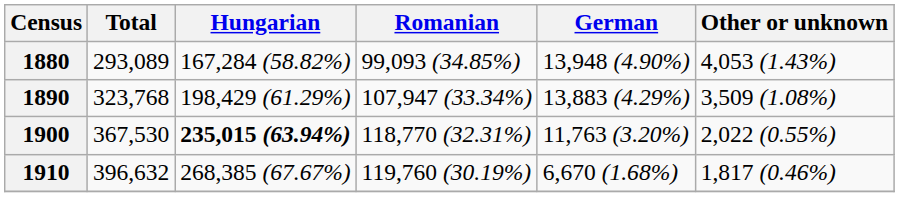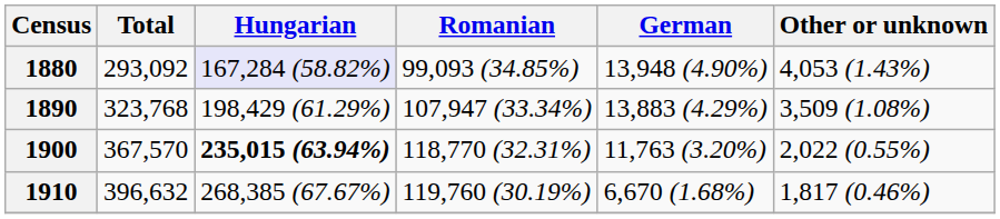1880 | Total: 293,089 -> 293,092
1880 | Hungarian: no background -> lavender background
1900 | Total: 367,530 -> 367,570
